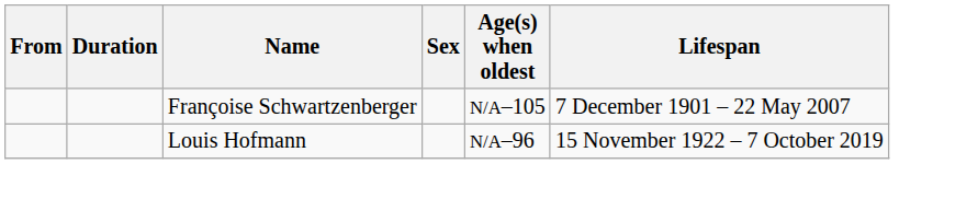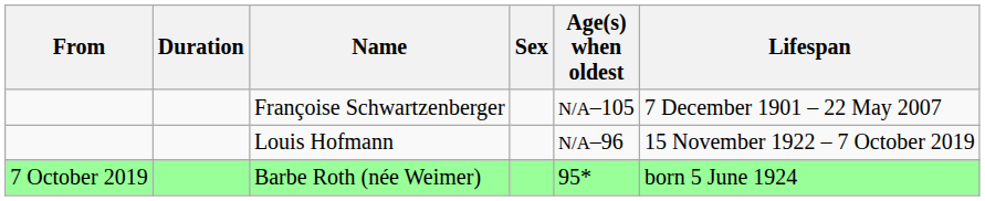+ row: 7 October 2019 | Barbe Roth (née Weimer) | 95* | born 5 June 1924
